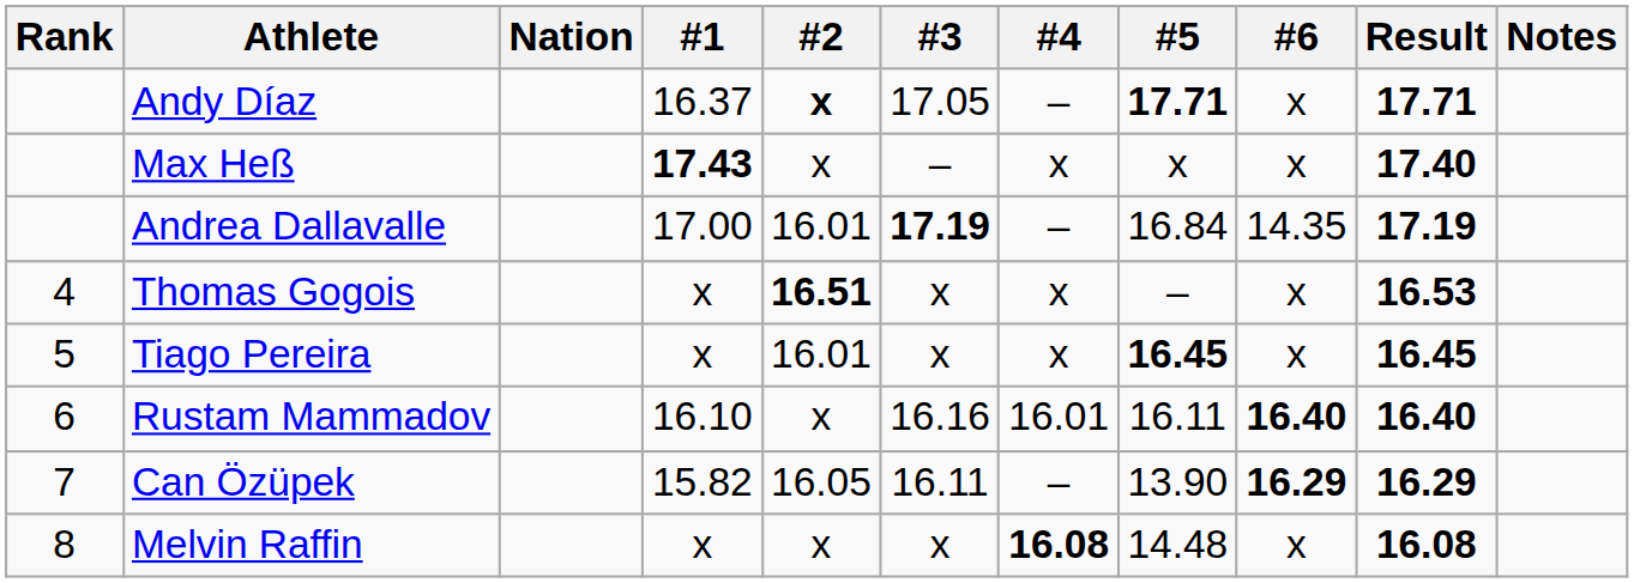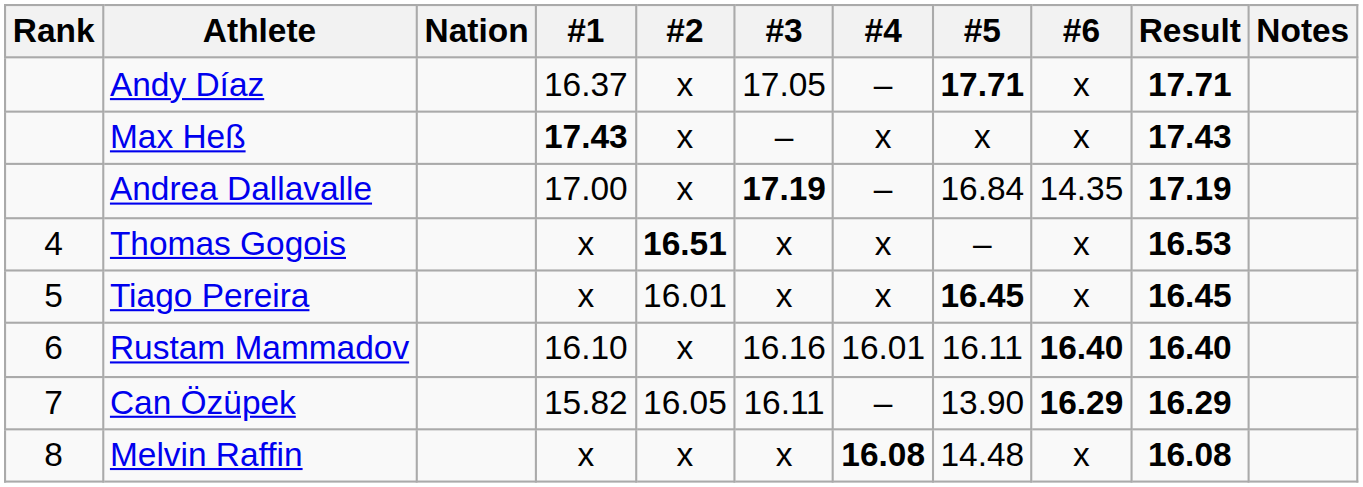Andy Díaz | #2: bold -> normal
Max Heß | Result: 17.40 -> 17.43
Andrea Dallavalle | #2: 16.01 -> x
